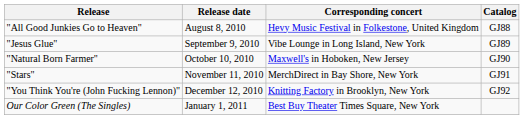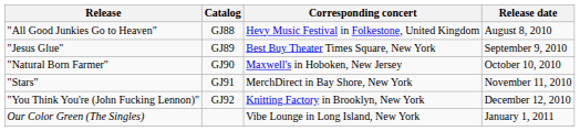columns swapped: Release date <-> Catalog
"Jesus Glue" | Corresponding concert: Vibe Lounge in Long Island, New York -> Best Buy Theater Times Square, New York
Our Color Green (The Singles) | Corresponding concert: Best Buy Theater Times Square, New York -> Vibe Lounge in Long Island, New York
